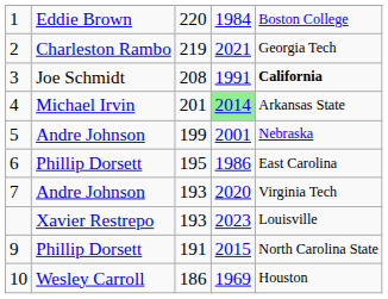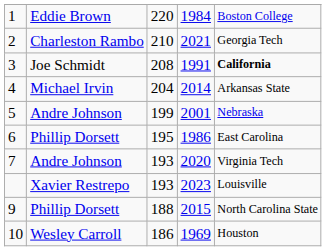2 | column 3: 219 -> 210
4 | column 3: 201 -> 204
4 | column 4: lightgreen background -> no background
9 | column 3: 191 -> 188
